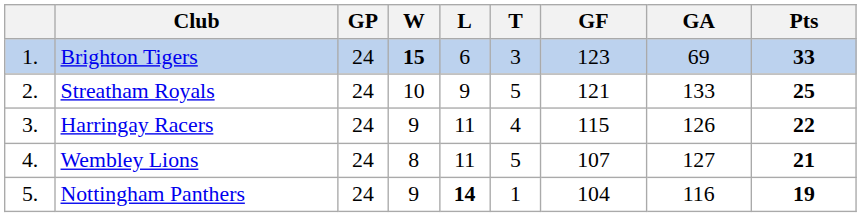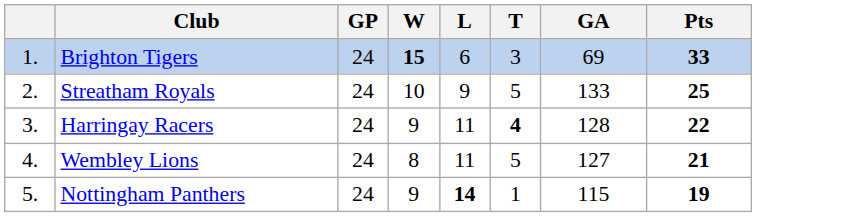- column: GF | 123 | 121 | 115 | 107 | 104
Harringay Racers | T: normal -> bold
Harringay Racers | GA: 126 -> 128
Nottingham Panthers | GA: 116 -> 115
